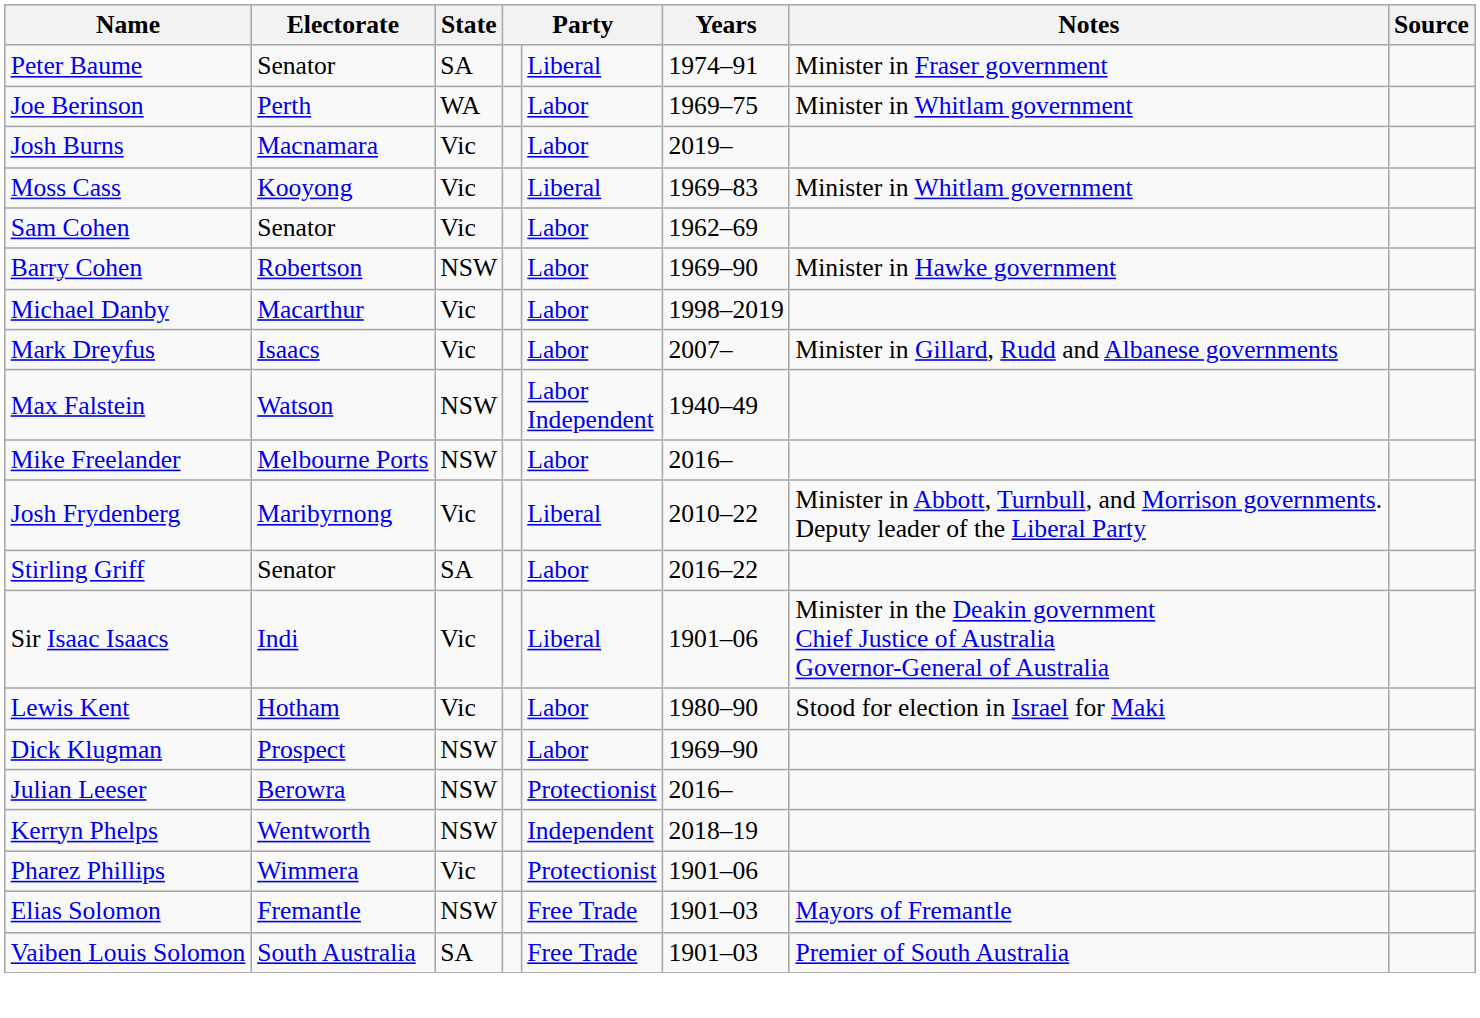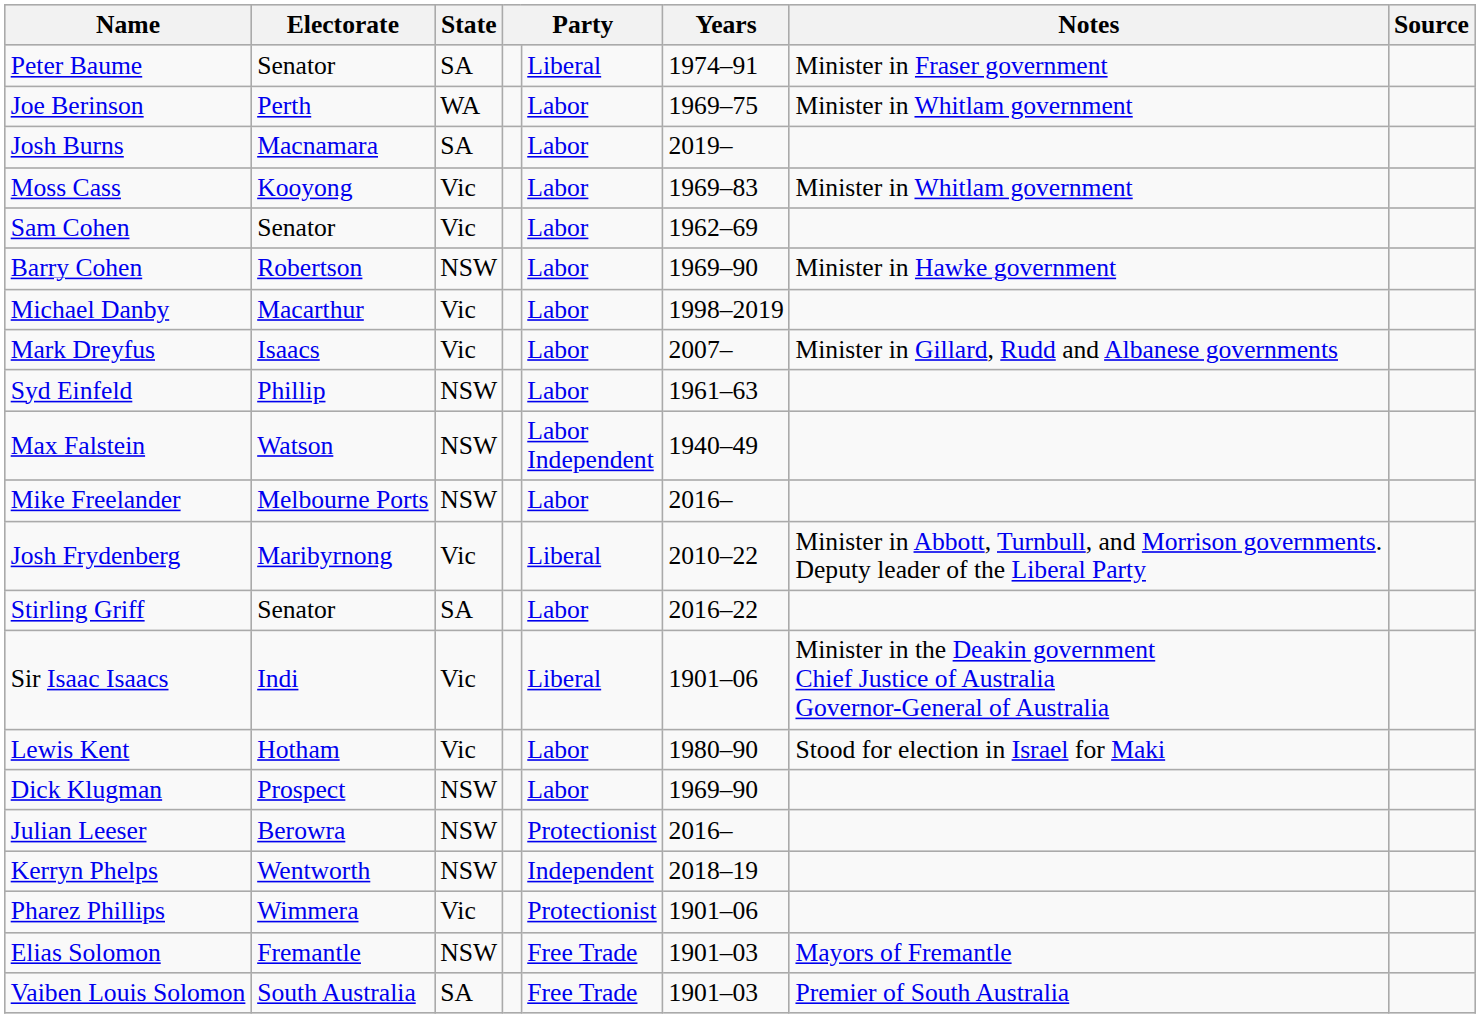Josh Burns | State: Vic -> SA
Moss Cass | column 5: Liberal -> Labor
+ row: Syd Einfeld | Phillip | NSW | Labor | 1961–63
